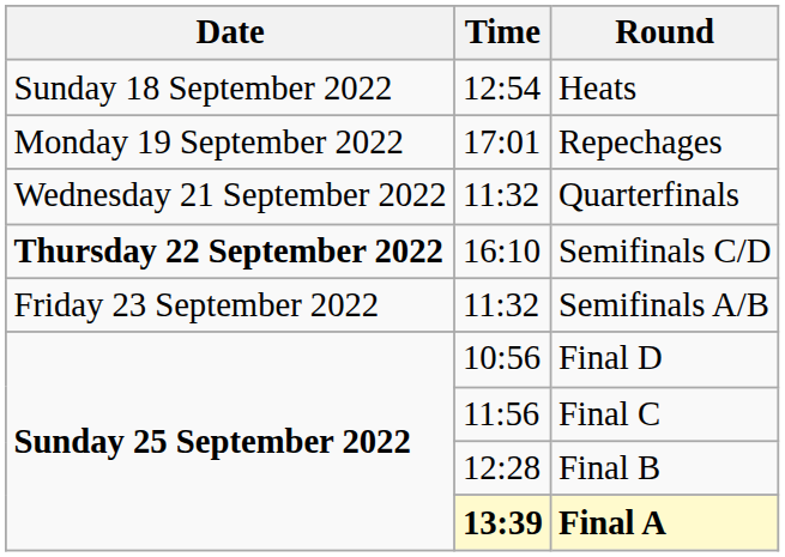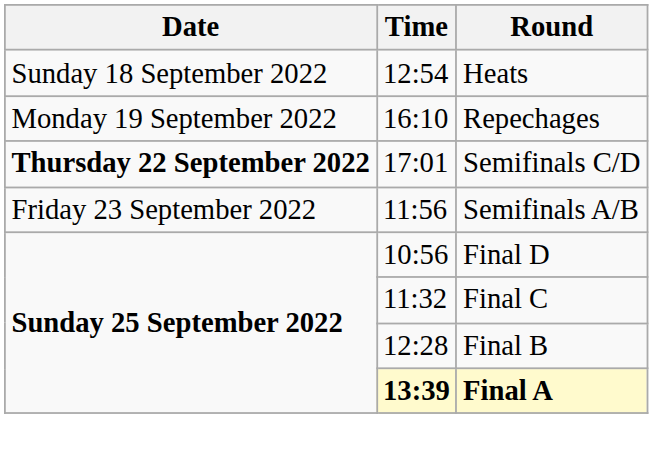Repechages | Time: 17:01 -> 16:10
- row: Wednesday 21 September 2022 | 11:32 | Quarterfinals
Semifinals C/D | Time: 16:10 -> 17:01
Semifinals A/B | Time: 11:32 -> 11:56
Final C | Time: 11:56 -> 11:32
